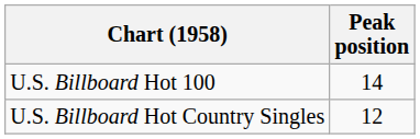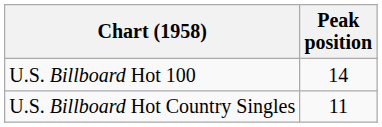U.S. Billboard Hot Country Singles | Peak position: 12 -> 11
